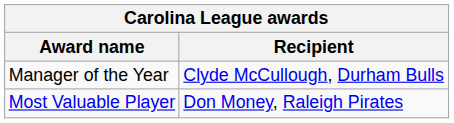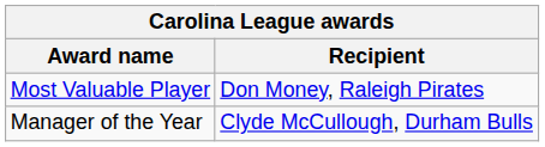rows swapped: Most Valuable Player <-> Manager of the Year
